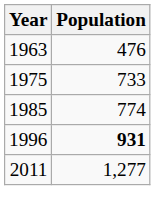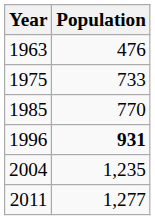1985 | Population: 774 -> 770
+ row: 2004 | 1,235
